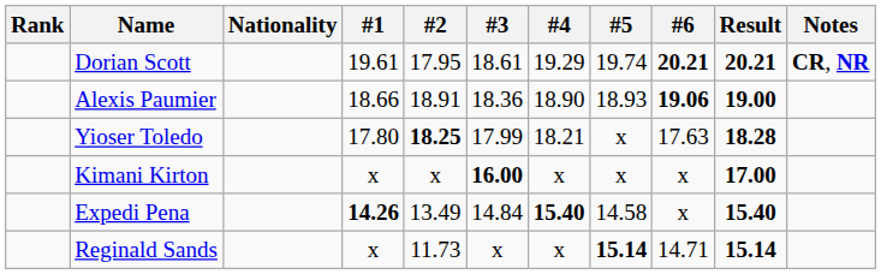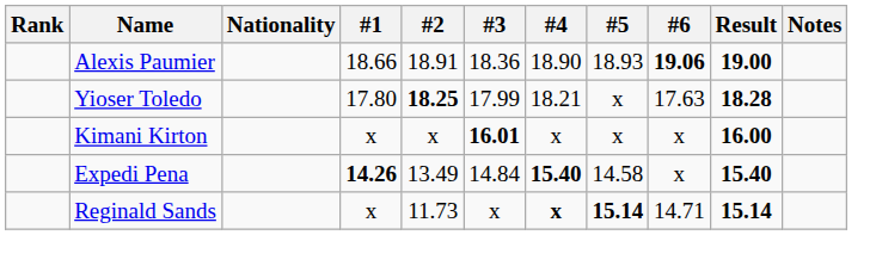- row: Dorian Scott | 19.61 | 17.95 | 18.61 | 19.29 | 19.74 | 20.21 | 20.21 | CR, NR
Kimani Kirton | #3: 16.00 -> 16.01
Kimani Kirton | Result: 17.00 -> 16.00
Reginald Sands | #4: normal -> bold
